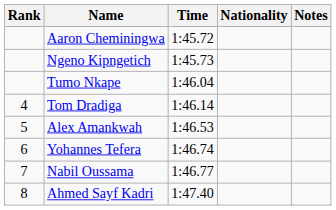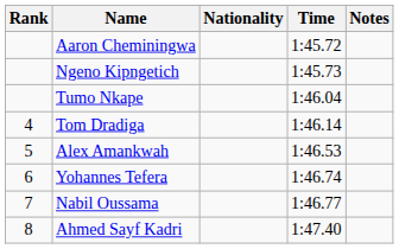columns swapped: Nationality <-> Time
